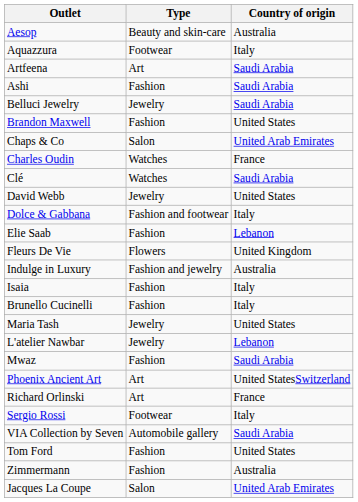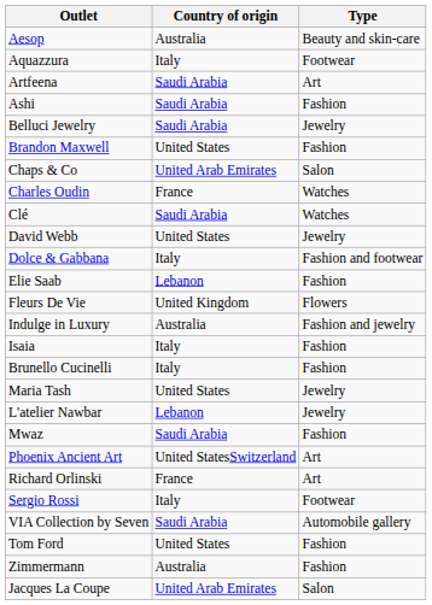columns swapped: Type <-> Country of origin
